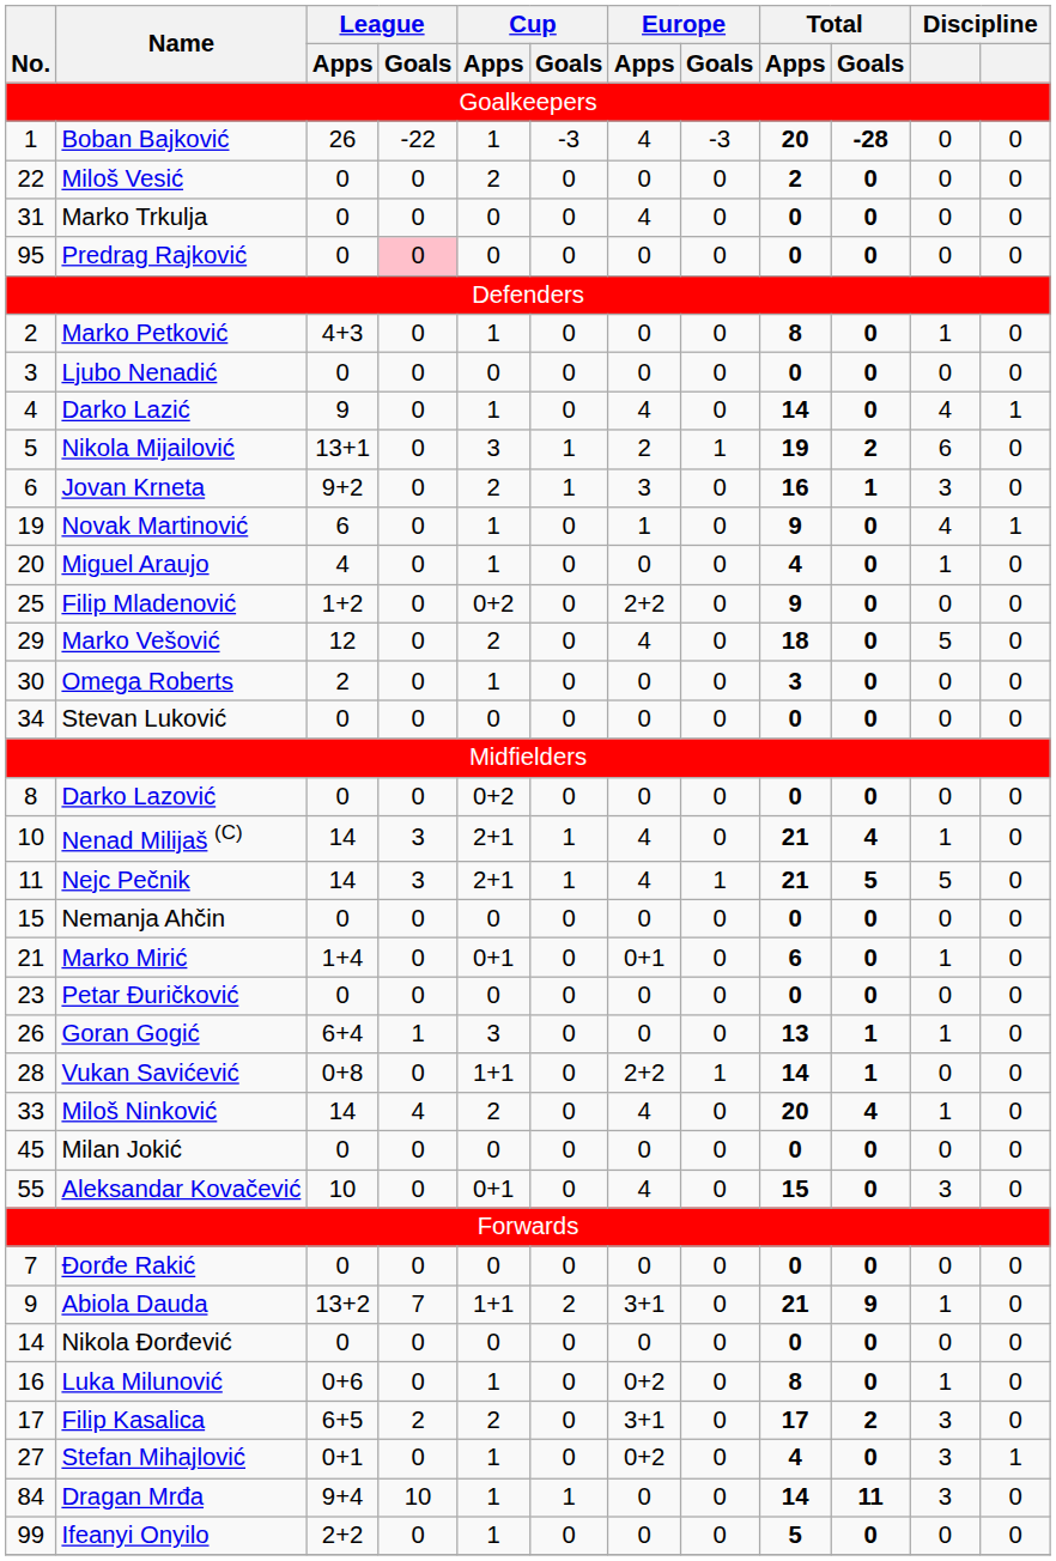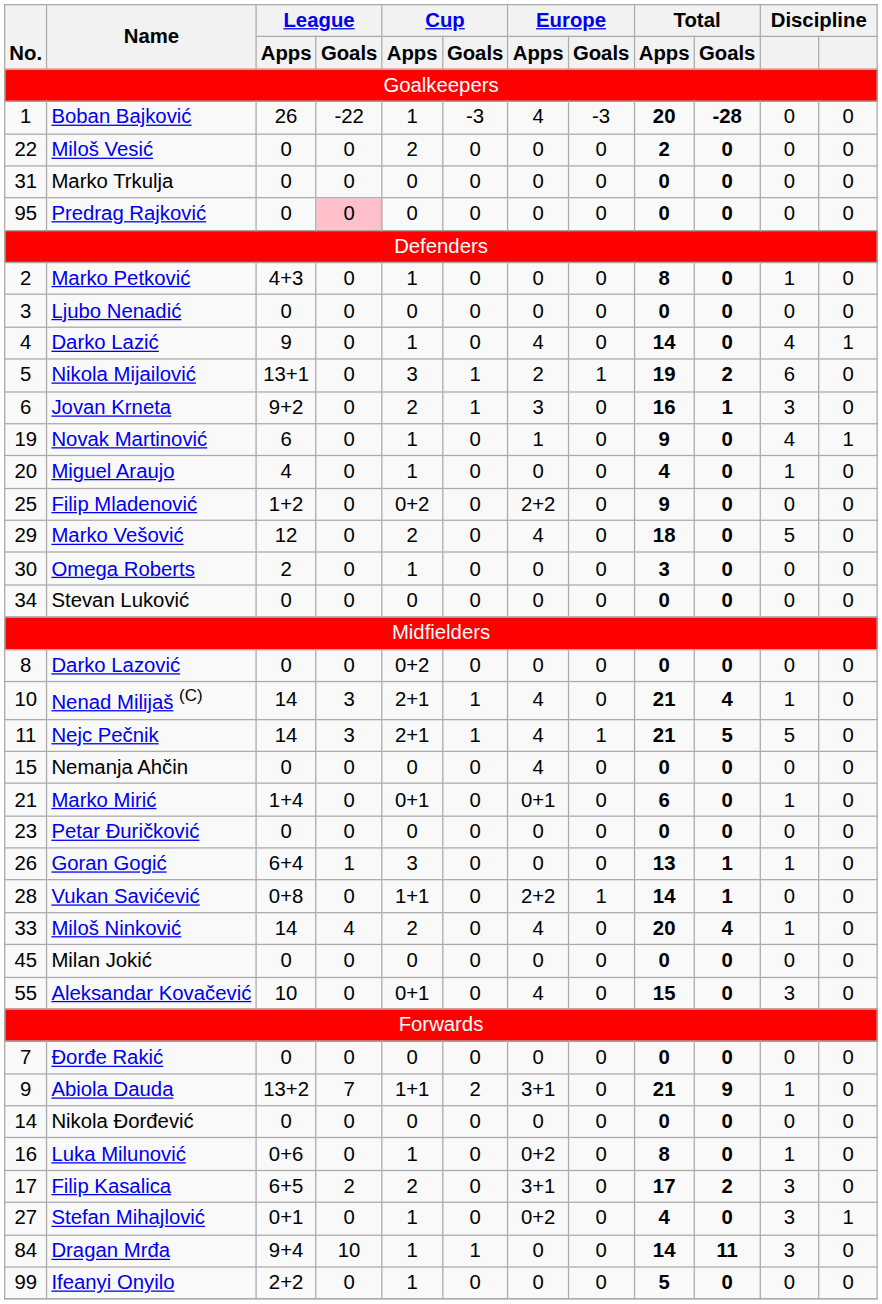Marko Trkulja | Europe / Apps: 4 -> 0
Nemanja Ahčin | Europe / Apps: 0 -> 4
